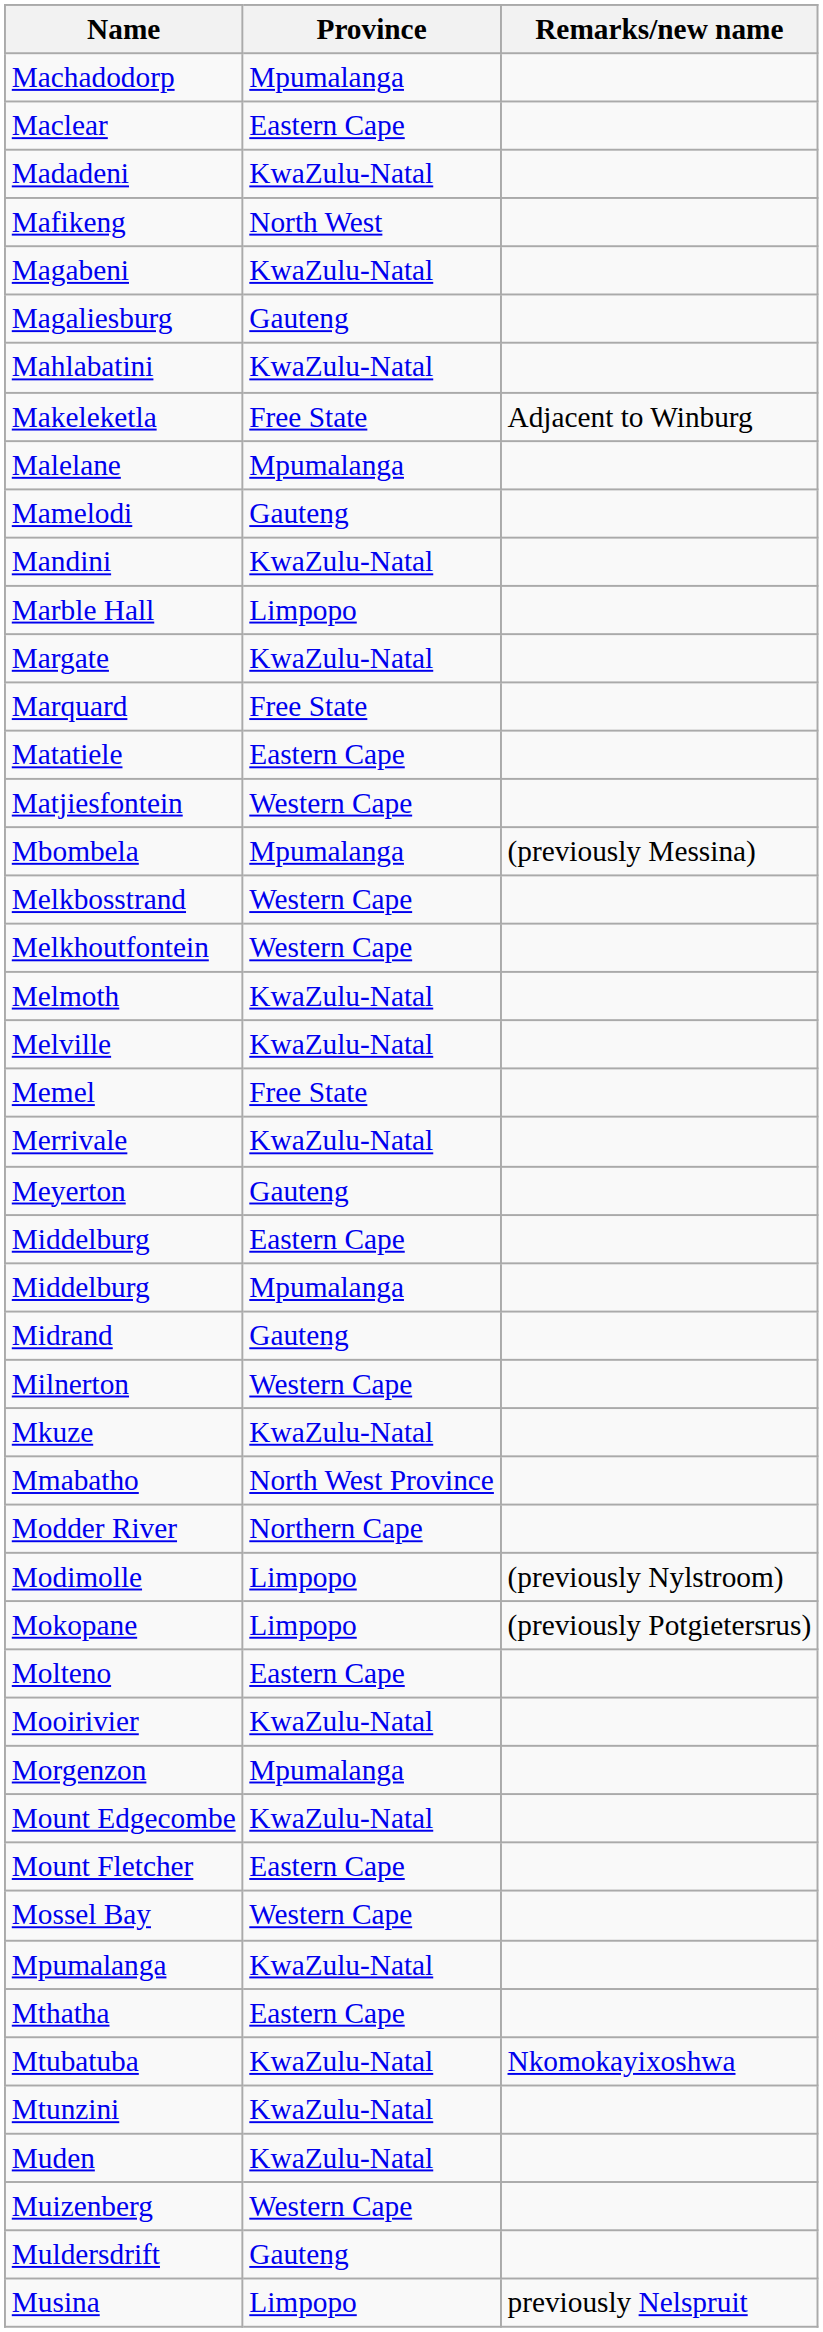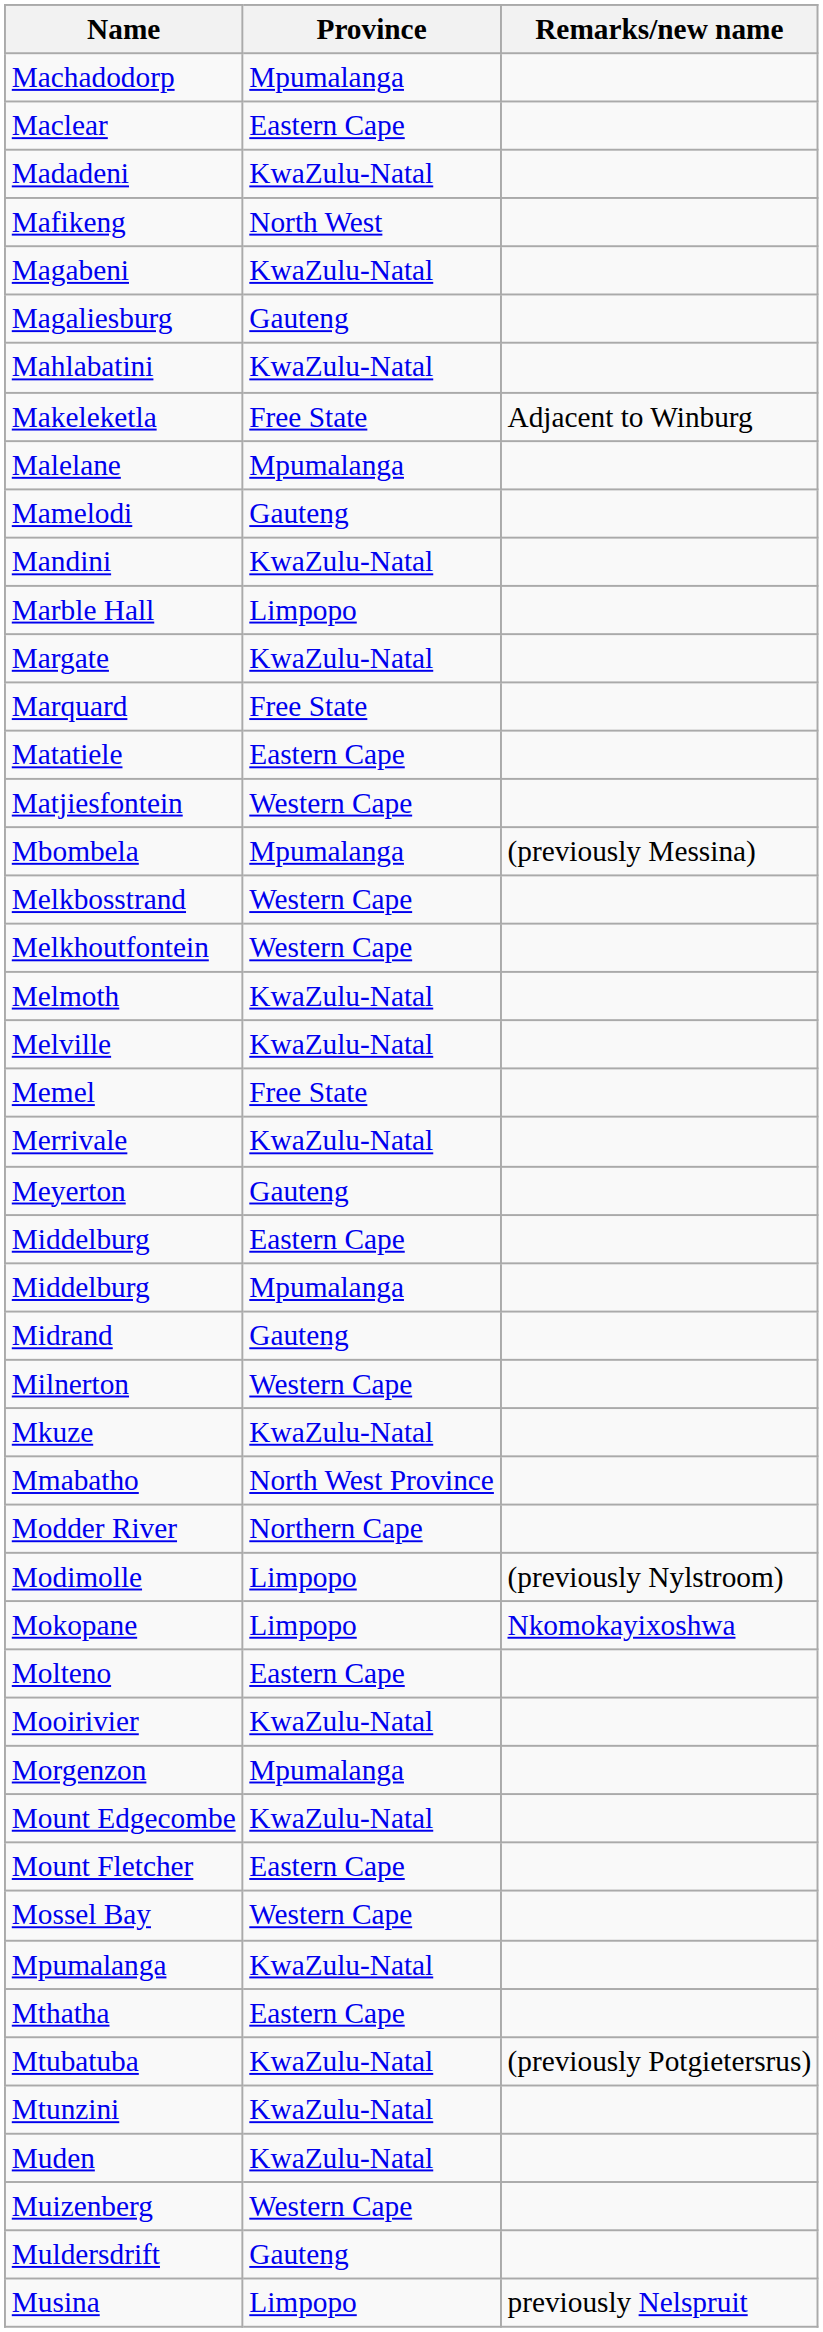Mokopane | Remarks/new name: (previously Potgietersrus) -> Nkomokayixoshwa
Mtubatuba | Remarks/new name: Nkomokayixoshwa -> (previously Potgietersrus)
